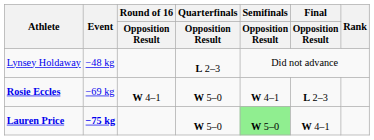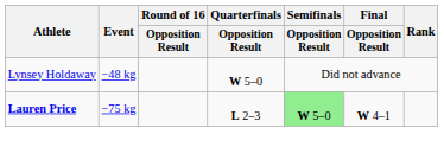Lynsey Holdaway | Quarterfinals / Opposition Result: L 2–3 -> W 5–0
- row: Rosie Eccles | −69 kg | W 4–1 | W 5–0 | W 4–1 | L 2–3
Lauren Price | Event: bold -> normal
Lauren Price | Quarterfinals / Opposition Result: W 5–0 -> L 2–3
